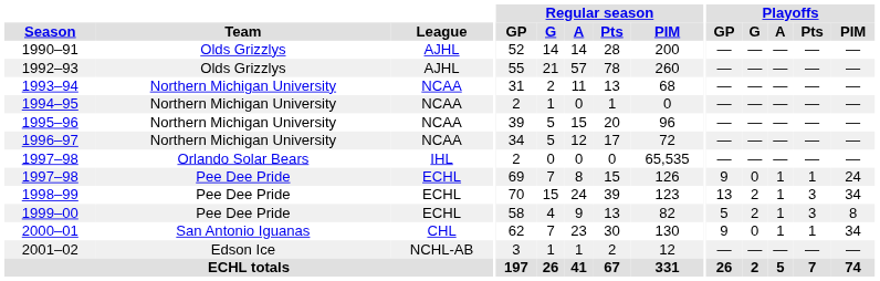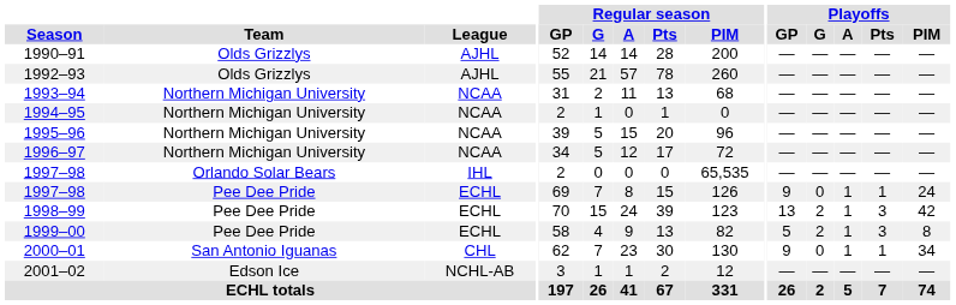1998–99 | Playoffs / PIM: 34 -> 42
